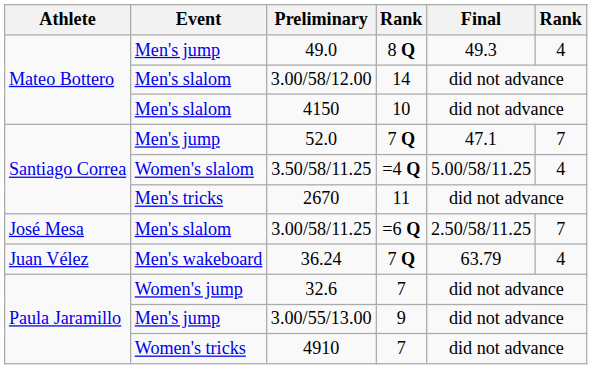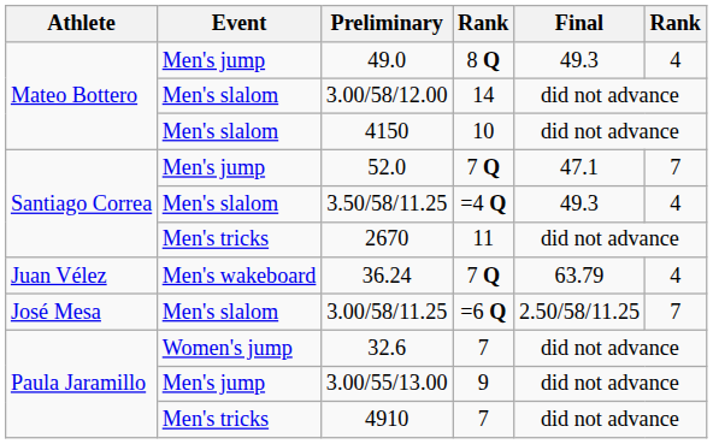3.50/58/11.25 | Event: Women's slalom -> Men's slalom
3.50/58/11.25 | Final: 5.00/58/11.25 -> 49.3
rows swapped: 3.00/58/11.25 <-> 36.24
4910 | Event: Women's tricks -> Men's tricks
